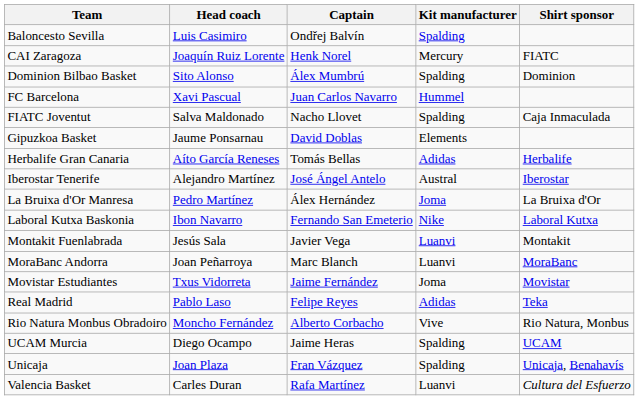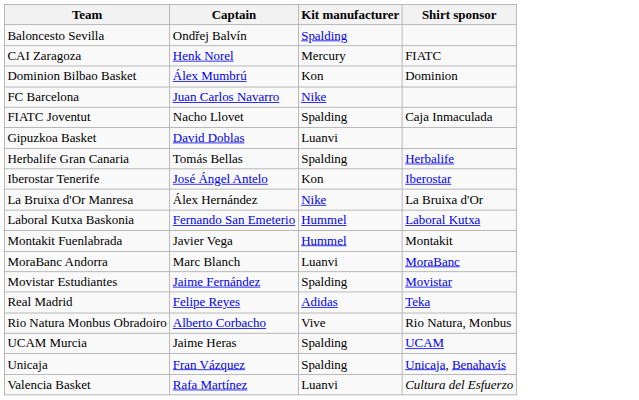- column: Head coach | Luis Casimiro | Joaquín Ruiz Lorente | Sito Alonso | Xavi Pascual | Salva Maldonado | Jaume Ponsarnau | Aíto García Reneses | Alejandro Martínez | Pedro Martínez | Ibon Navarro | Jesús Sala | Joan Peñarroya | Txus Vidorreta | Pablo Laso | Moncho Fernández | Diego Ocampo | Joan Plaza | Carles Duran
Dominion Bilbao Basket | Kit manufacturer: Spalding -> Kon
FC Barcelona | Kit manufacturer: Hummel -> Nike
Gipuzkoa Basket | Kit manufacturer: Elements -> Luanvi
Herbalife Gran Canaria | Kit manufacturer: Adidas -> Spalding
Iberostar Tenerife | Kit manufacturer: Austral -> Kon
La Bruixa d'Or Manresa | Kit manufacturer: Joma -> Nike
Laboral Kutxa Baskonia | Kit manufacturer: Nike -> Hummel
Montakit Fuenlabrada | Kit manufacturer: Luanvi -> Hummel
Movistar Estudiantes | Kit manufacturer: Joma -> Spalding
